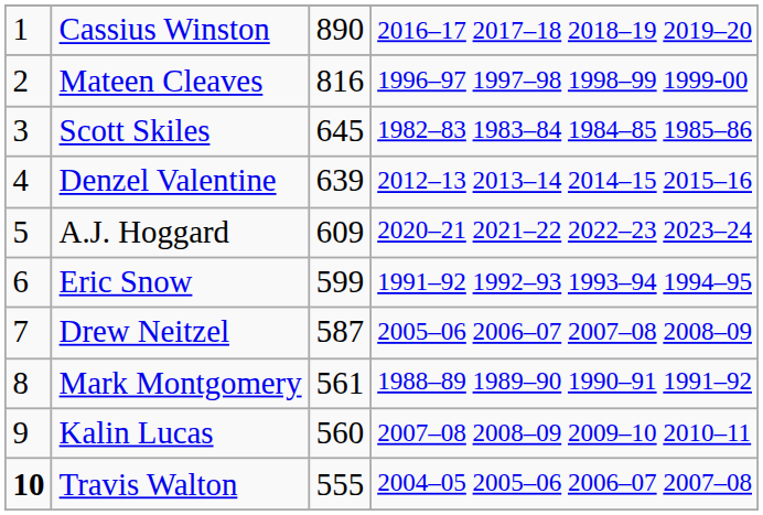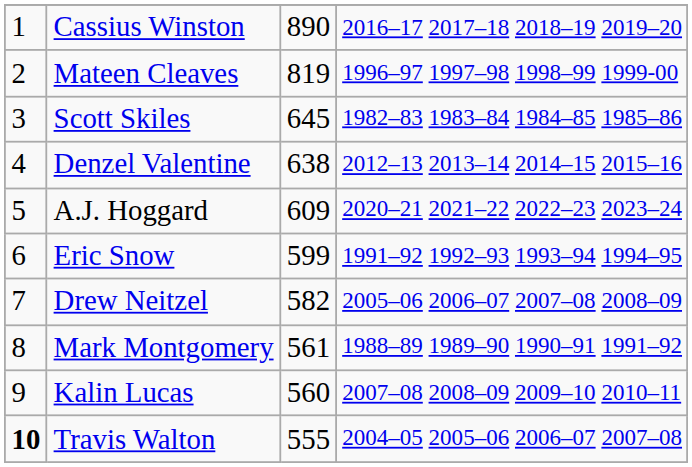Mateen Cleaves | column 3: 816 -> 819
Denzel Valentine | column 3: 639 -> 638
Drew Neitzel | column 3: 587 -> 582
